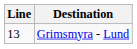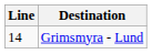Grimsmyra - Lund | Line: 13 -> 14
